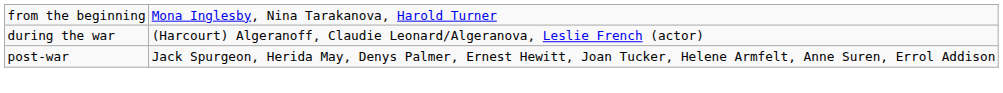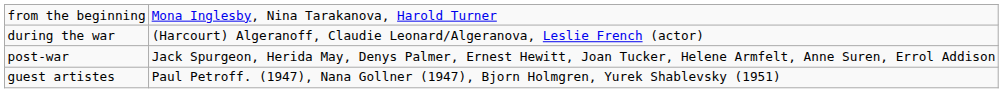+ row: guest artistes | Paul Petroff. (1947), Nana Gollner (1947), Bjorn Holmgren, Yurek Shablevsky (1951)
